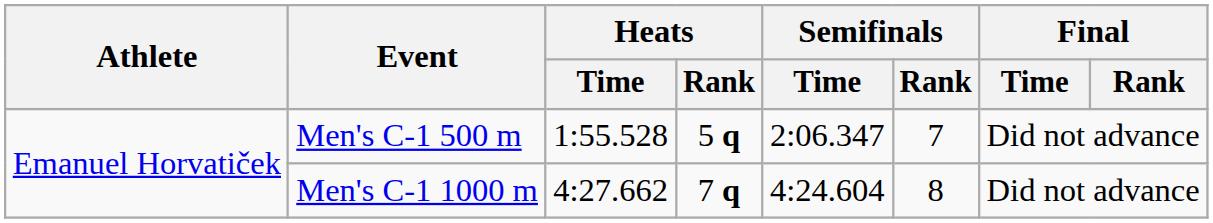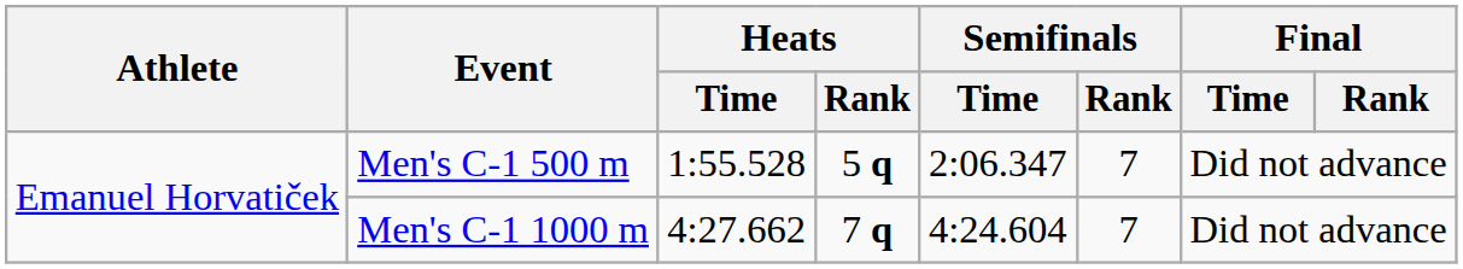Men's C-1 1000 m | Semifinals / Rank: 8 -> 7
